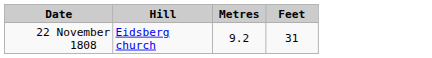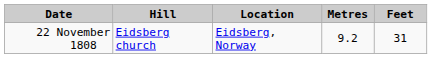+ column: Location | Eidsberg, Norway
